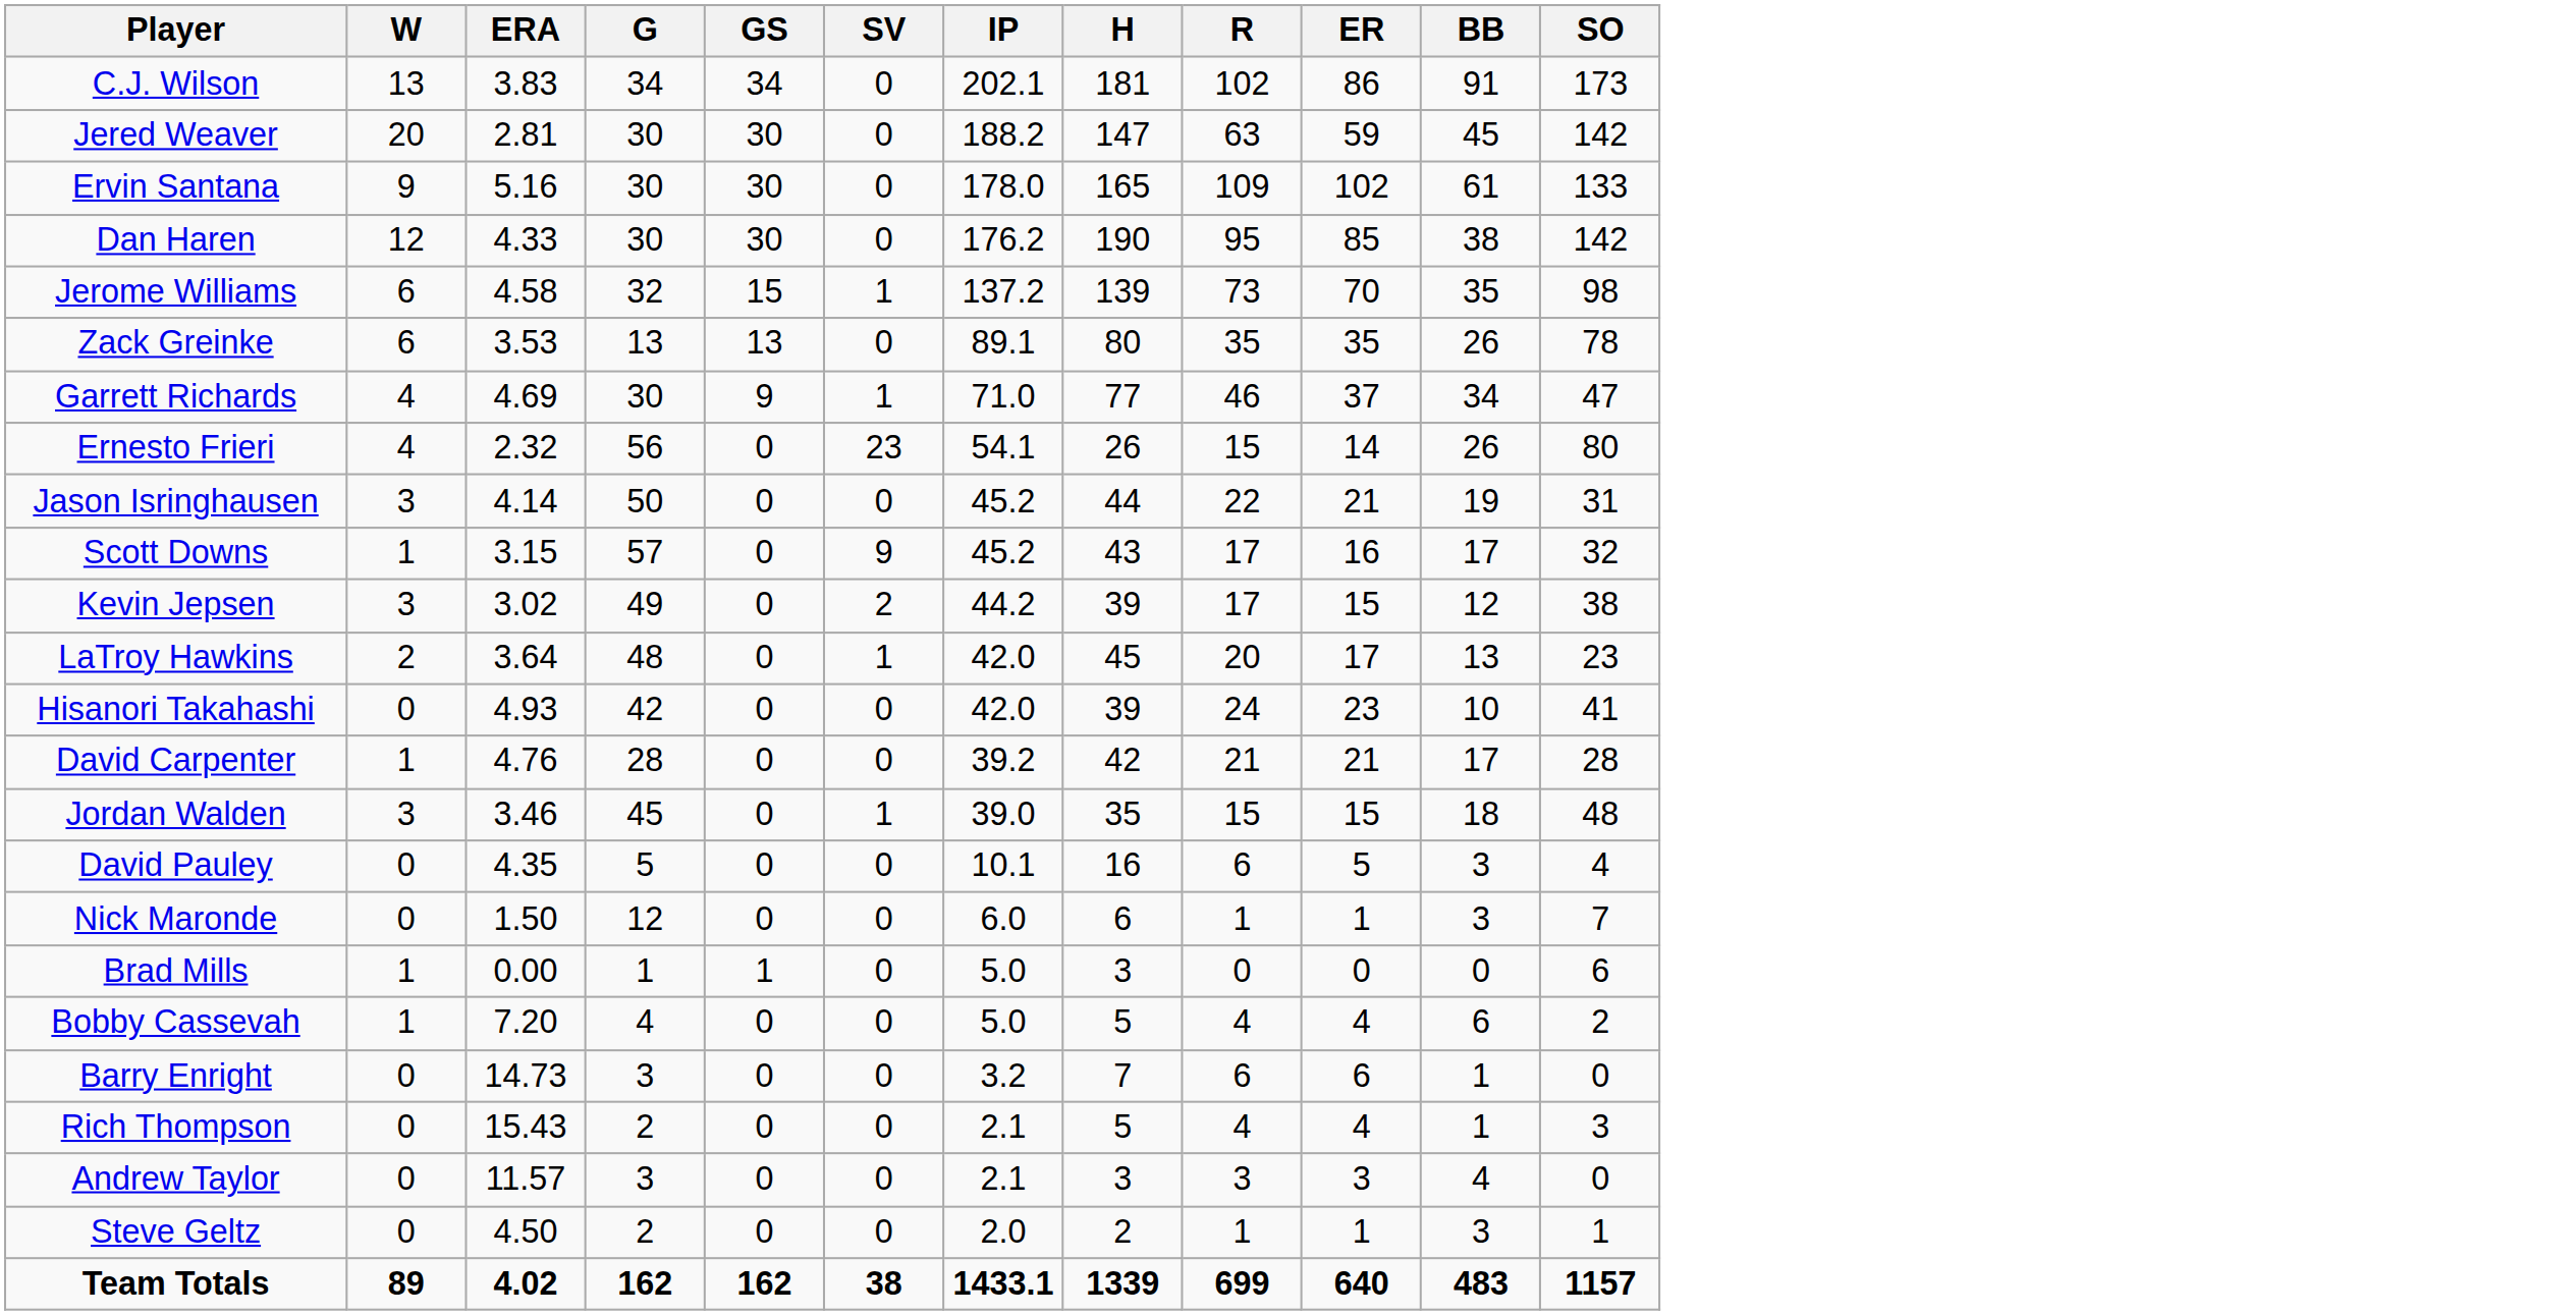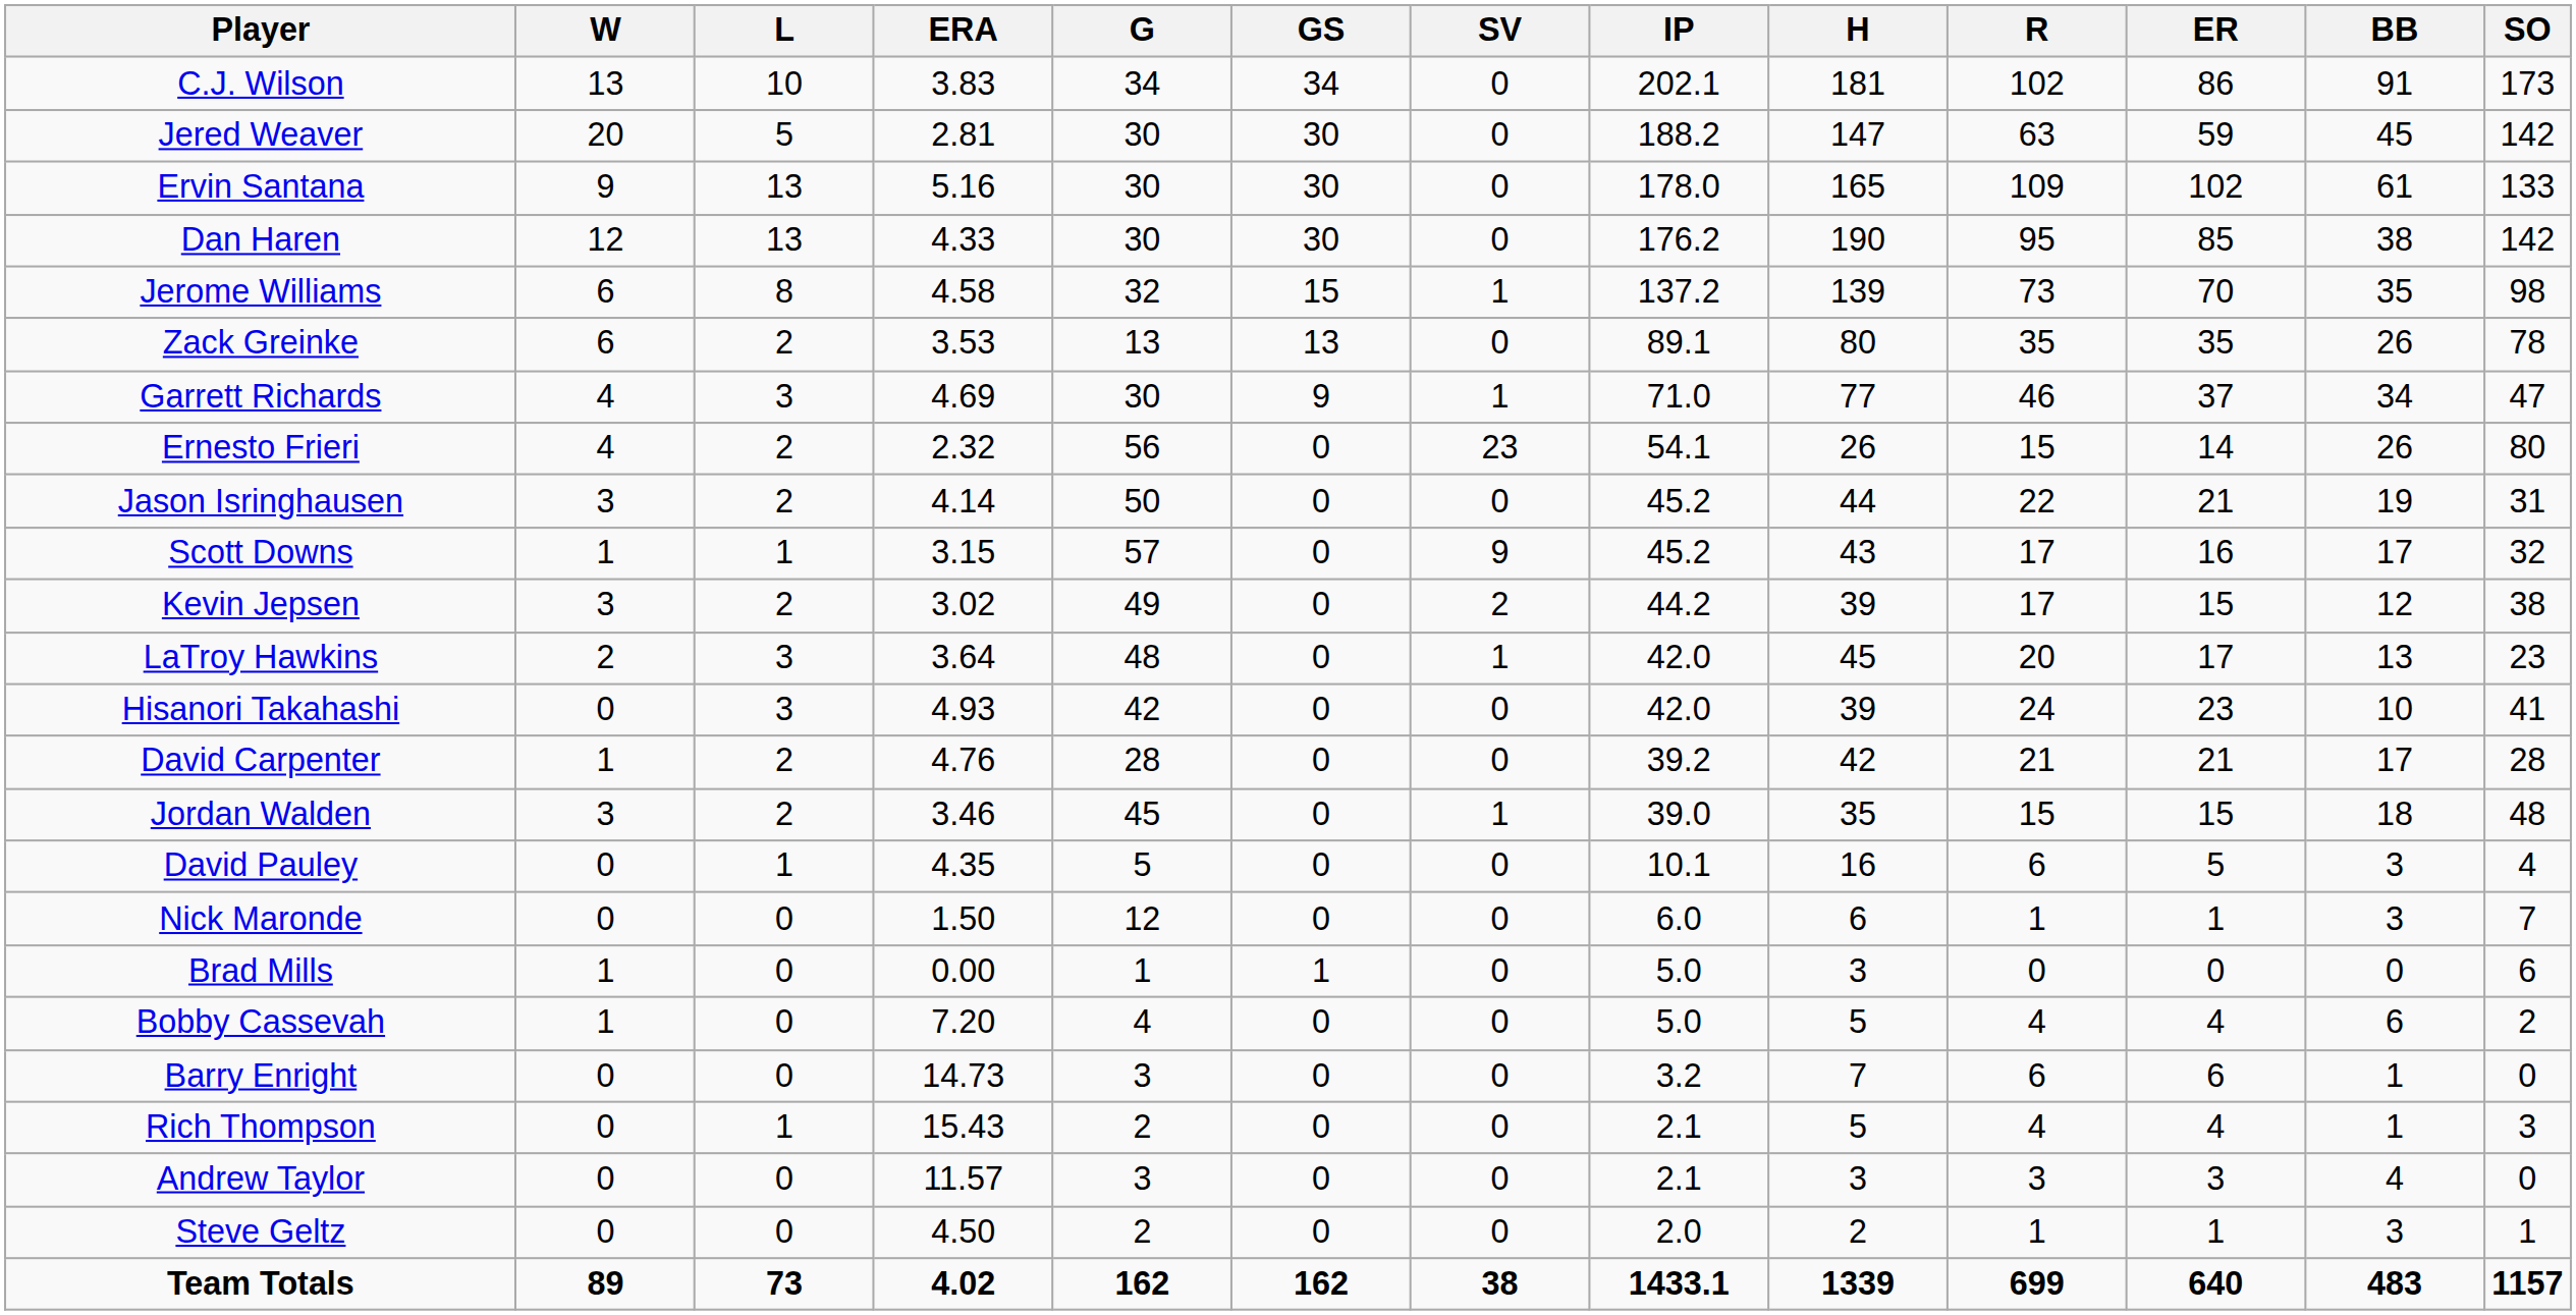+ column: L | 10 | 5 | 13 | 13 | 8 | 2 | 3 | 2 | 2 | 1 | 2 | 3 | 3 | 2 | 2 | 1 | 0 | 0 | 0 | 0 | 1 | 0 | 0 | 73
